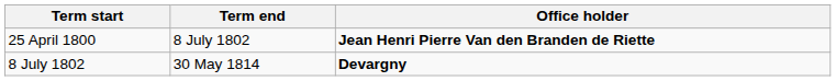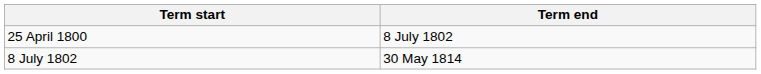- column: Office holder | Jean Henri Pierre Van den Branden de Riette | Devargny
